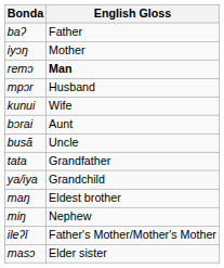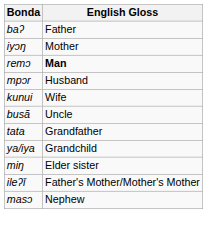- row: bɔrai | Aunt
- row: maŋ | Eldest brother
miŋ | English Gloss: Nephew -> Elder sister
masɔ | English Gloss: Elder sister -> Nephew
